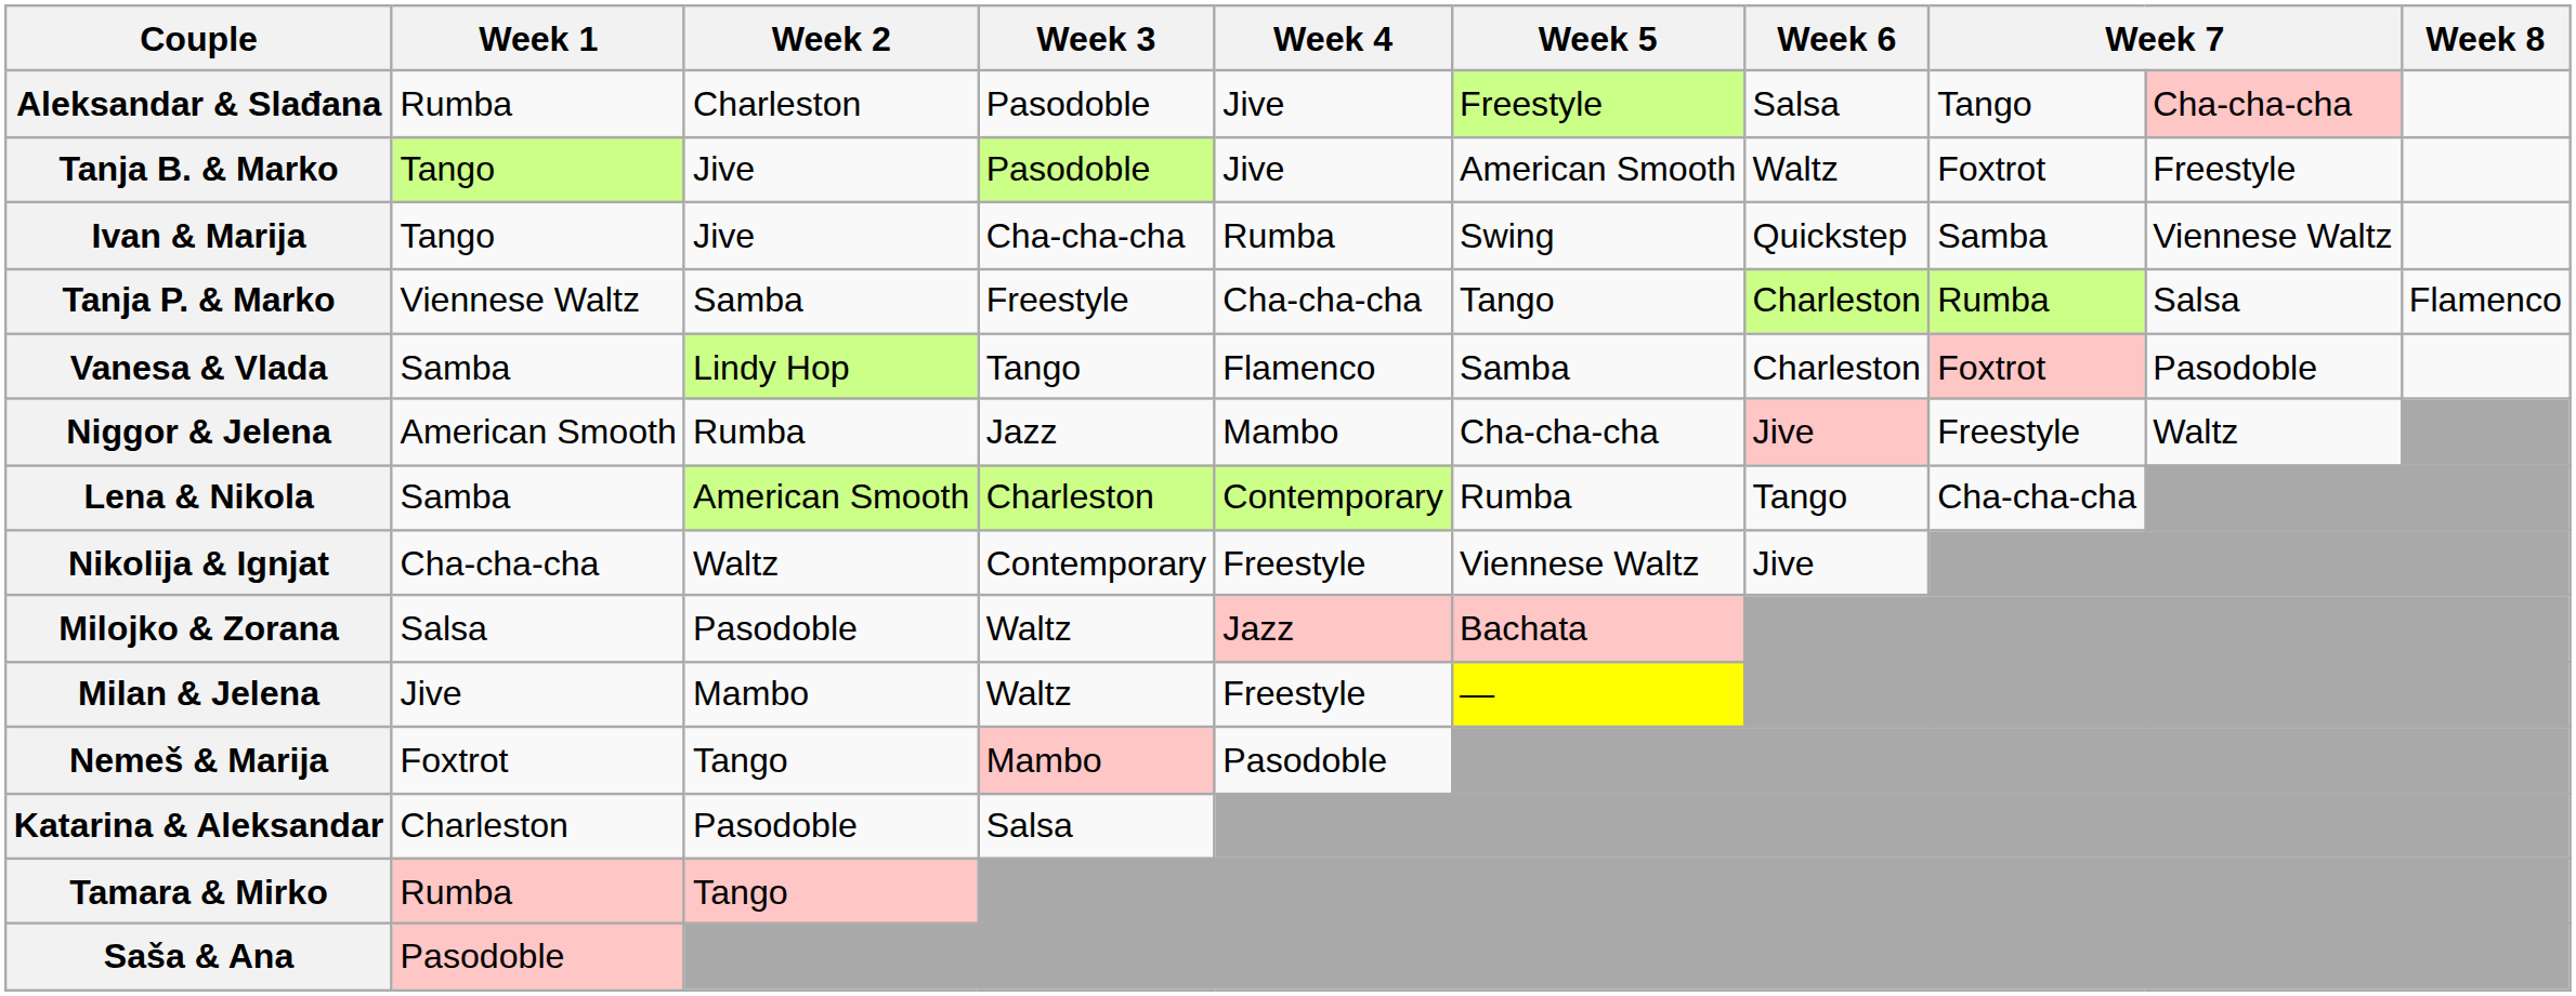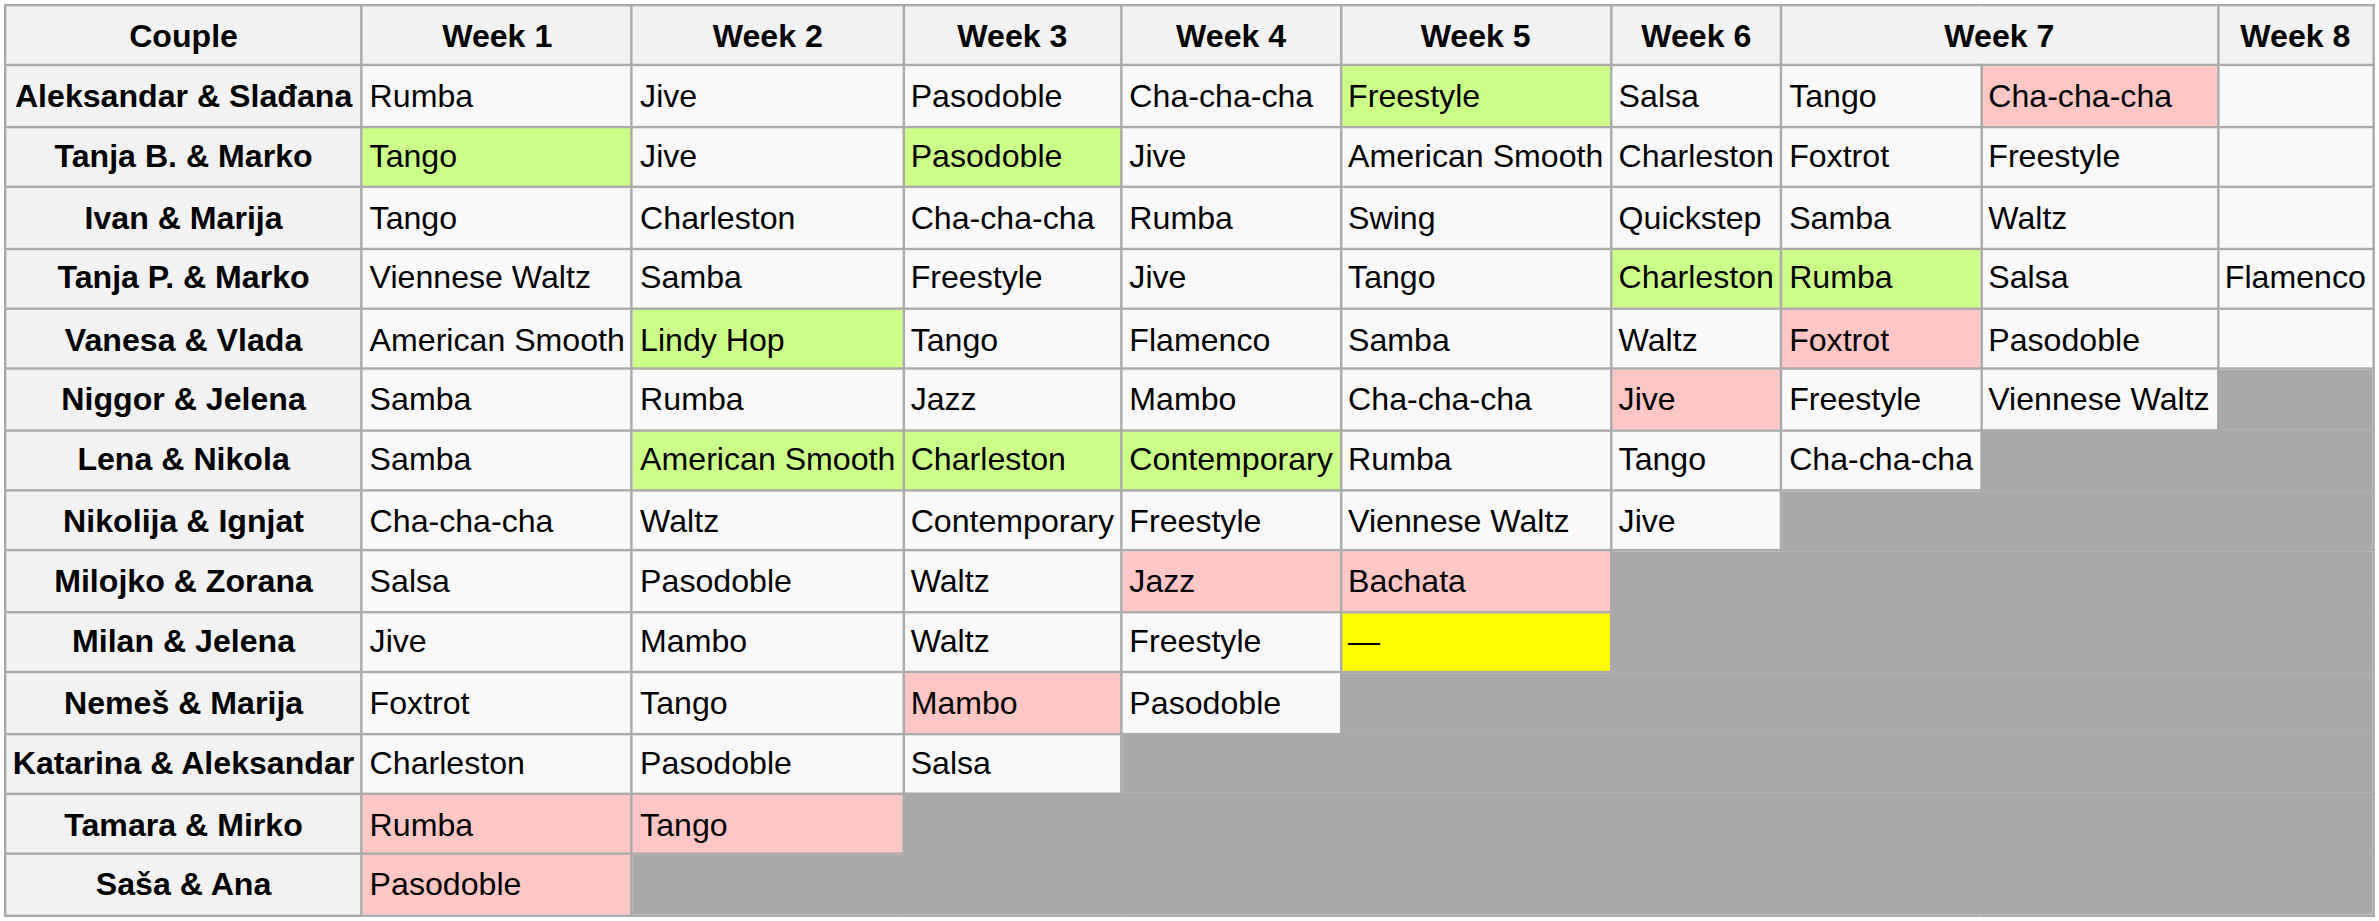Aleksandar & Slađana | Week 2: Charleston -> Jive
Aleksandar & Slađana | Week 4: Jive -> Cha-cha-cha
Tanja B. & Marko | Week 6: Waltz -> Charleston
Ivan & Marija | Week 2: Jive -> Charleston
Ivan & Marija | column 9: Viennese Waltz -> Waltz
Tanja P. & Marko | Week 4: Cha-cha-cha -> Jive
Vanesa & Vlada | Week 1: Samba -> American Smooth
Vanesa & Vlada | Week 6: Charleston -> Waltz
Niggor & Jelena | Week 1: American Smooth -> Samba
Niggor & Jelena | column 9: Waltz -> Viennese Waltz
